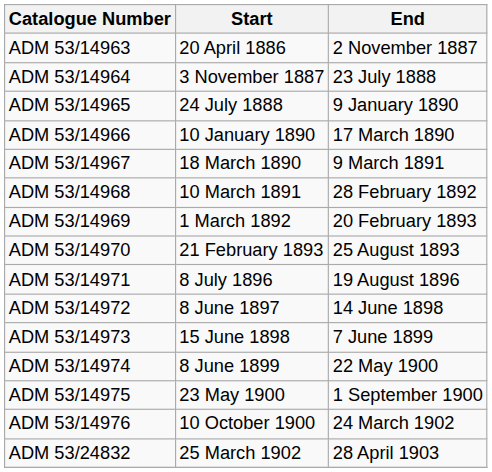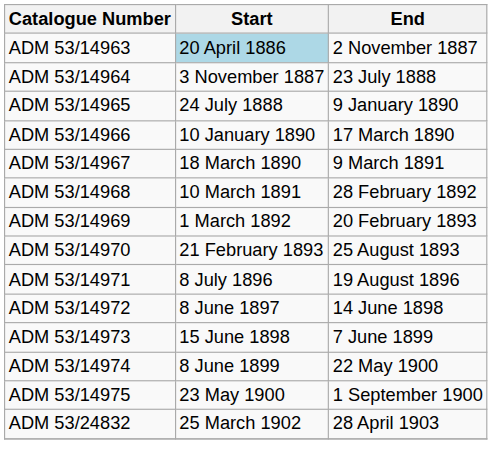ADM 53/14963 | Start: no background -> lightblue background
- row: ADM 53/14976 | 10 October 1900 | 24 March 1902
